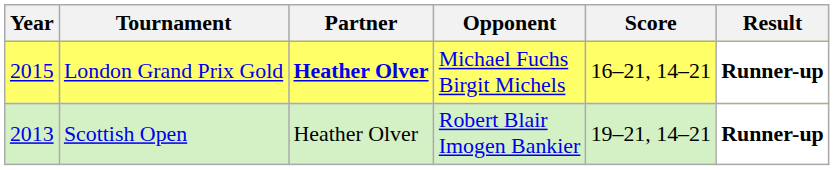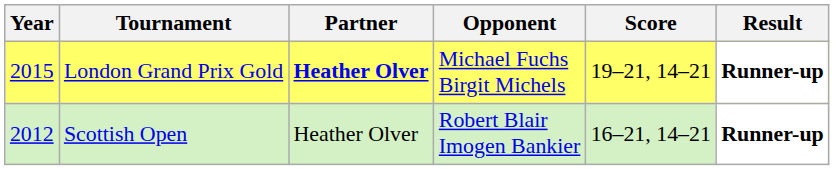London Grand Prix Gold | Score: 16–21, 14–21 -> 19–21, 14–21
Scottish Open | Year: 2013 -> 2012
Scottish Open | Score: 19–21, 14–21 -> 16–21, 14–21
